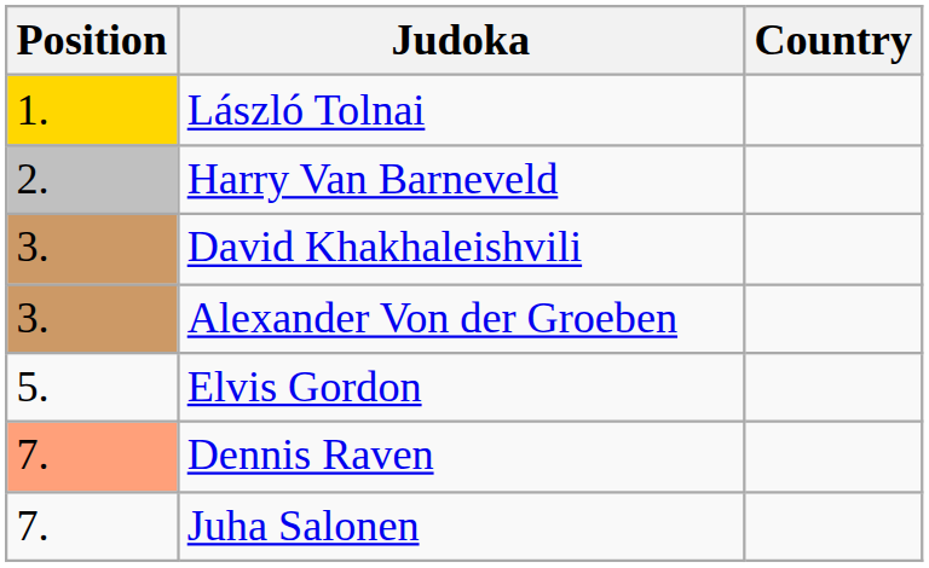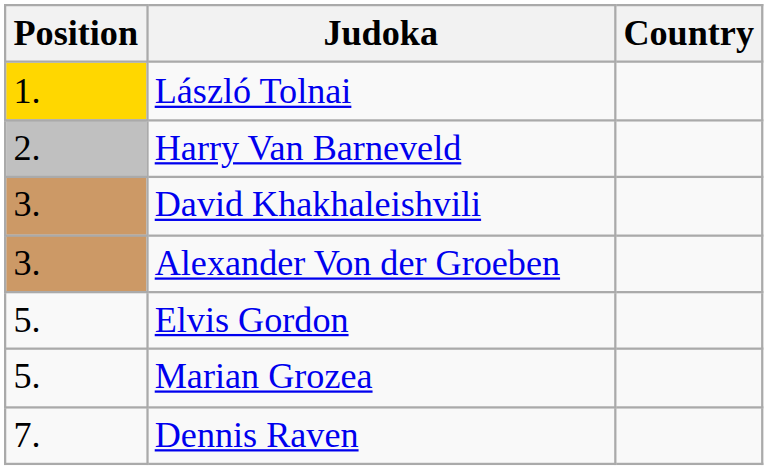+ row: 5. | Marian Grozea
Dennis Raven | Position: lightsalmon background -> no background
- row: 7. | Juha Salonen
